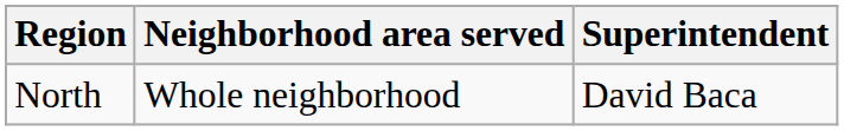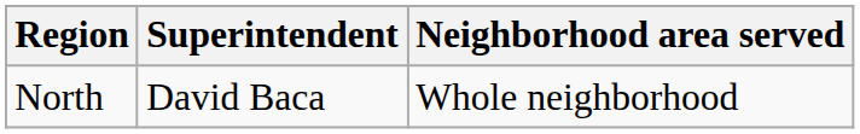columns swapped: Superintendent <-> Neighborhood area served
